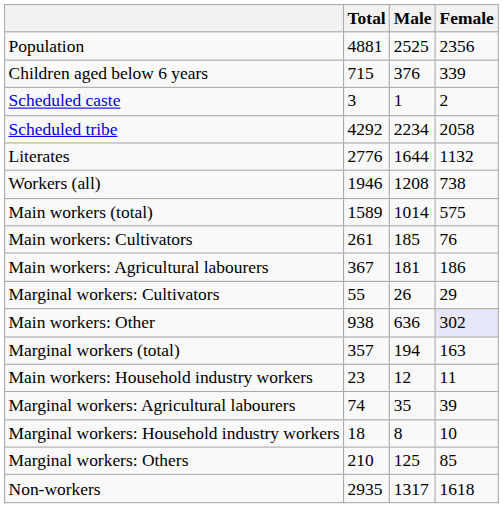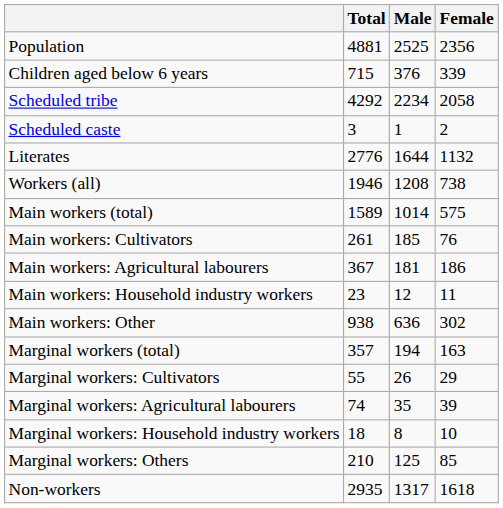rows swapped: Scheduled caste <-> Scheduled tribe
rows swapped: Main workers: Household industry workers <-> Marginal workers: Cultivators
Main workers: Other | Female: lavender background -> no background
